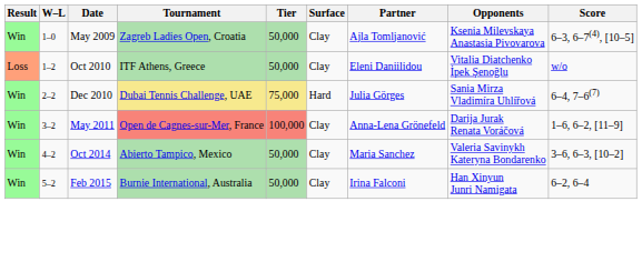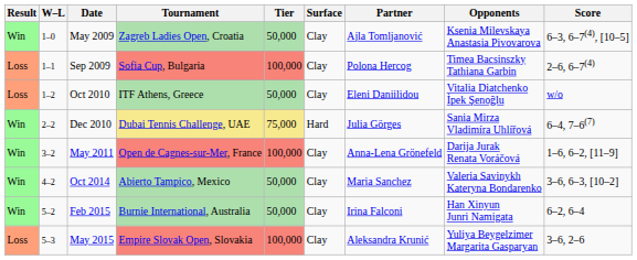+ row: Loss | 1–1 | Sep 2009 | Sofia Cup, Bulgaria | 100,000 | Clay | Polona Hercog | Timea Bacsinszky Tathiana Garbin | 2–6, 6–7(4)
+ row: Loss | 5–3 | May 2015 | Empire Slovak Open, Slovakia | 100,000 | Clay | Aleksandra Krunić | Yuliya Beygelzimer Margarita Gasparyan | 3–6, 2–6
